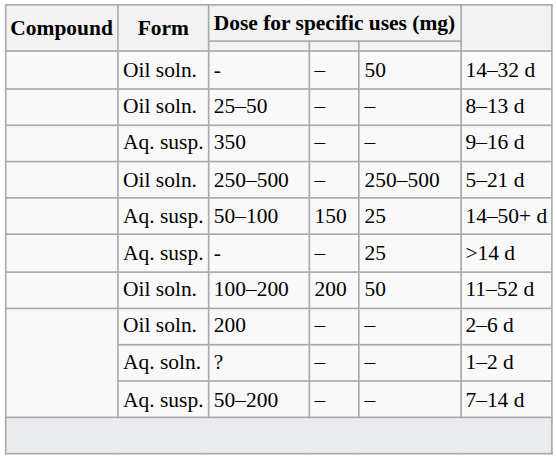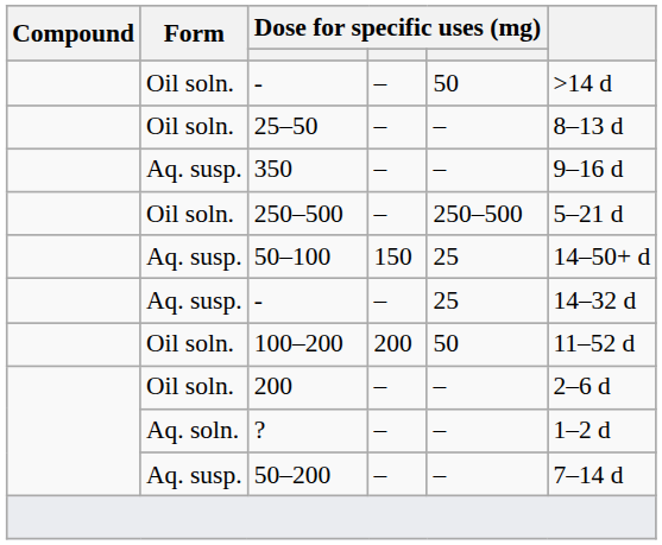Oil soln. / - | column 6: 14–32 d -> >14 d
Aq. susp. / - | column 6: >14 d -> 14–32 d
